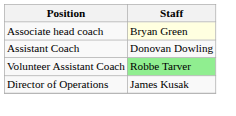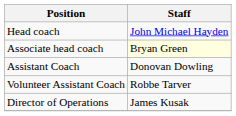+ row: Head coach | John Michael Hayden
Volunteer Assistant Coach | Staff: lightgreen background -> no background
